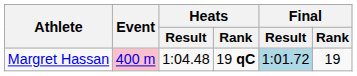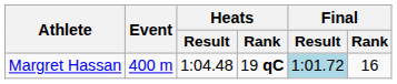Margret Hassan | Event: pink background -> no background
Margret Hassan | Final / Rank: 19 -> 16
